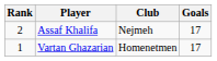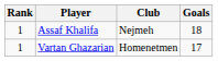Assaf Khalifa | Rank: 2 -> 1
Assaf Khalifa | Goals: 17 -> 18
